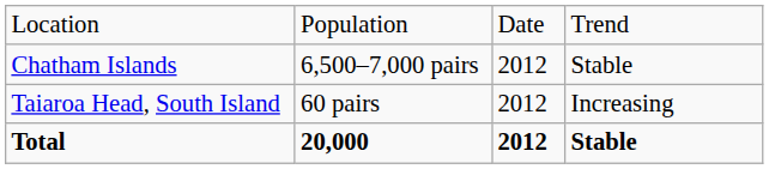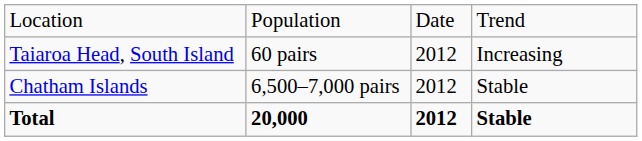rows swapped: Chatham Islands <-> Taiaroa Head, South Island
